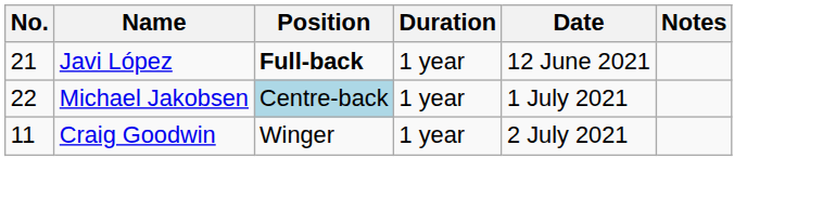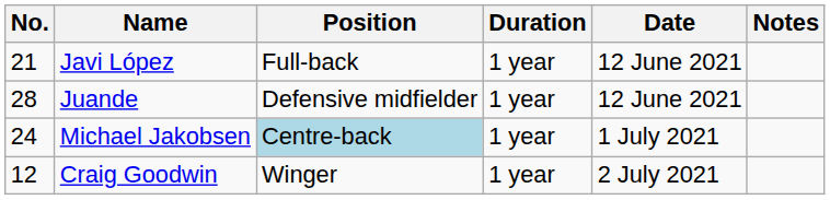Javi López | Position: bold -> normal
+ row: 28 | Juande | Defensive midfielder | 1 year | 12 June 2021
Michael Jakobsen | No.: 22 -> 24
Craig Goodwin | No.: 11 -> 12
